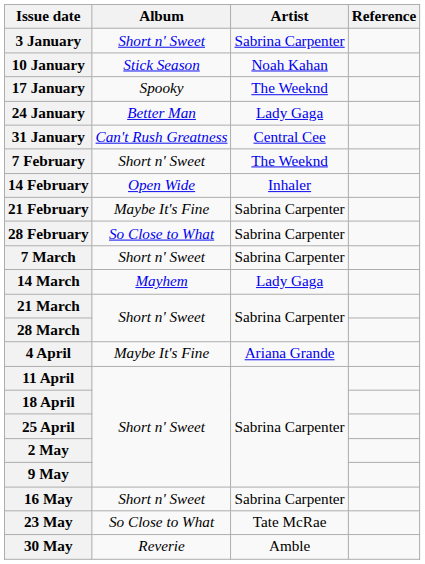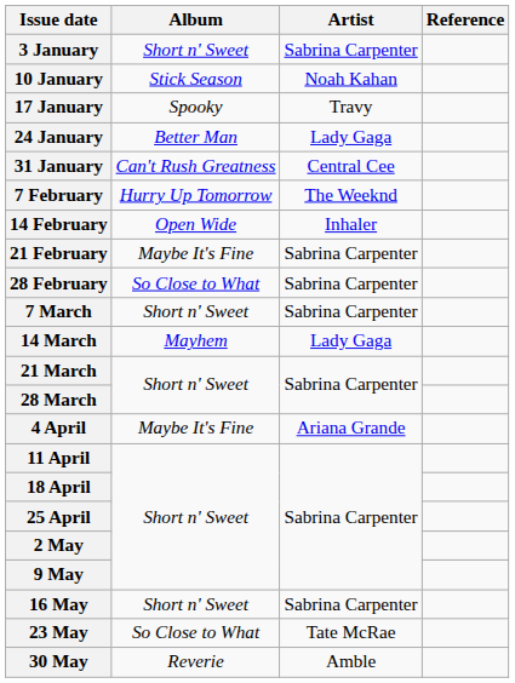17 January | Artist: The Weeknd -> Travy
7 February | Album: Short n' Sweet -> Hurry Up Tomorrow
